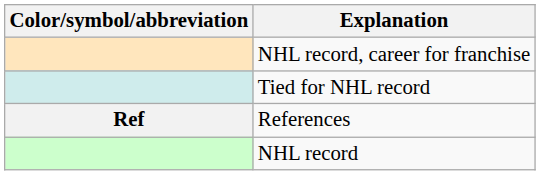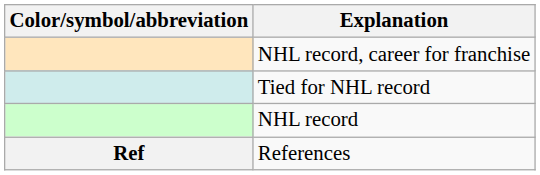rows swapped: NHL record <-> References
